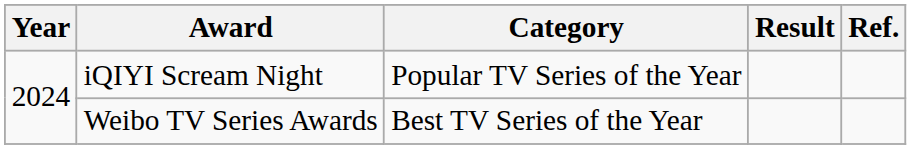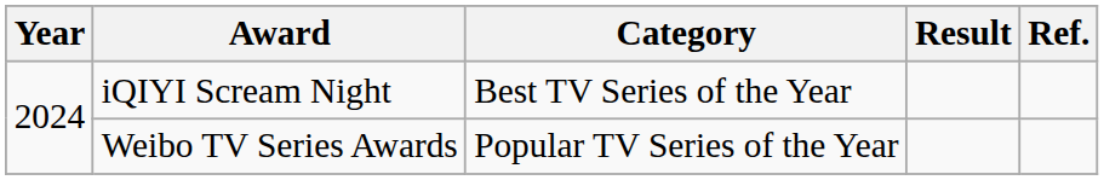iQIYI Scream Night | Category: Popular TV Series of the Year -> Best TV Series of the Year
Weibo TV Series Awards | Category: Best TV Series of the Year -> Popular TV Series of the Year
